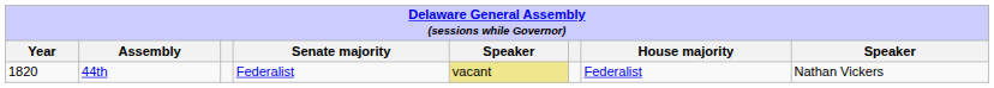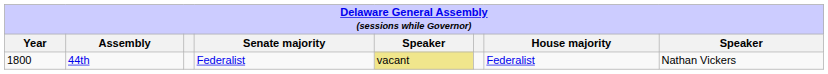44th | Year: 1820 -> 1800
